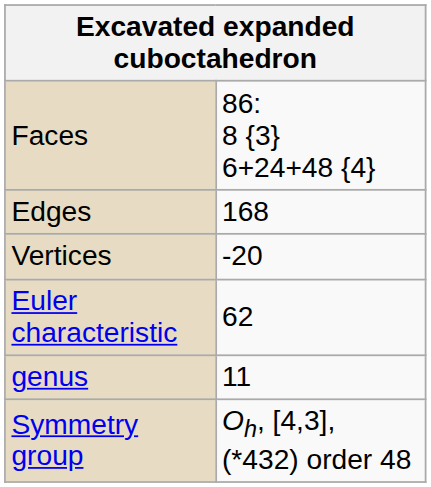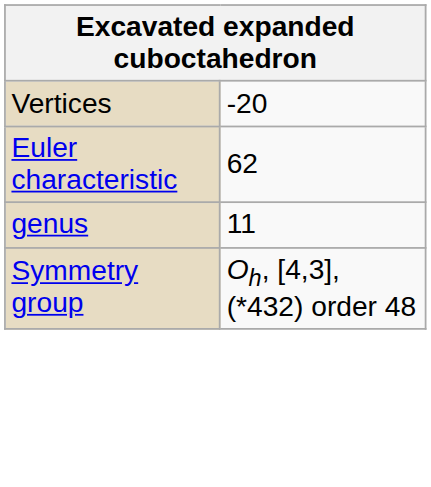- row: Faces | 86: 8 {3} 6+24+48 {4}
- row: Edges | 168
